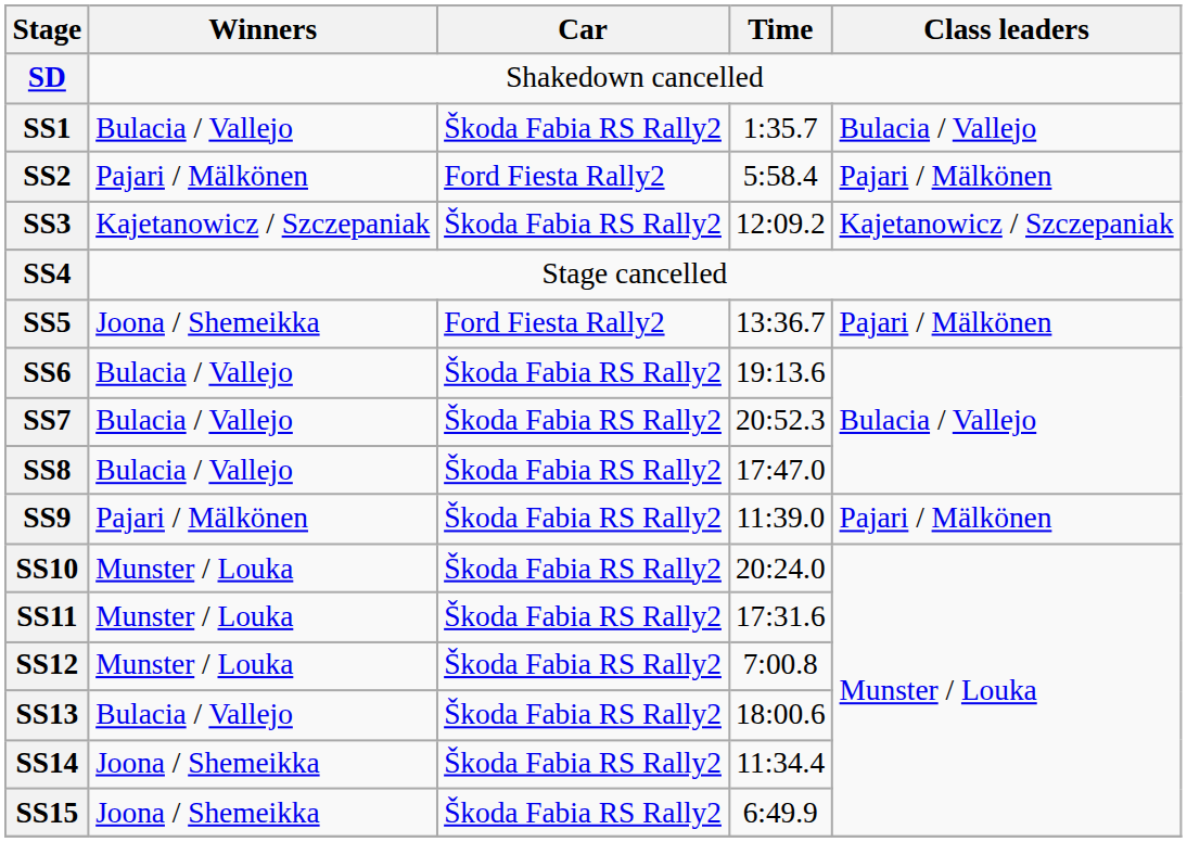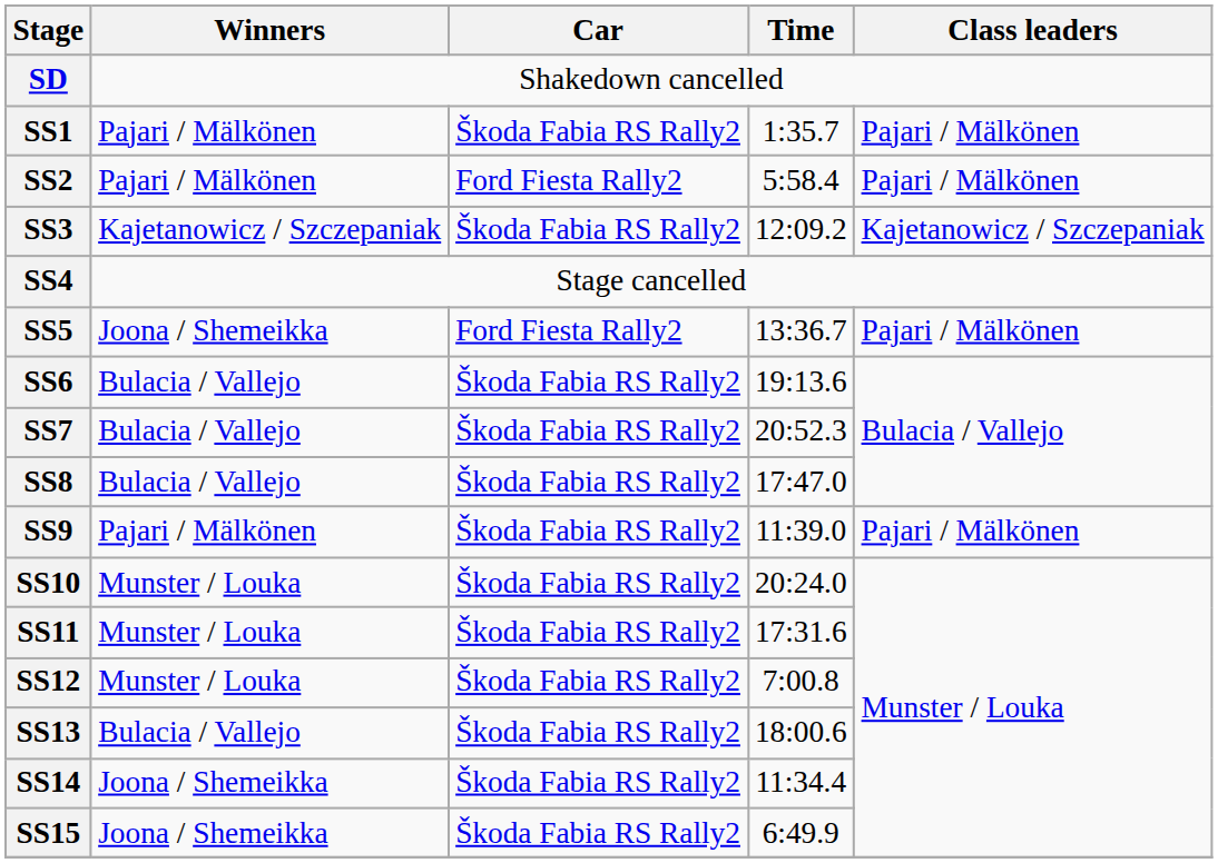SS1 | Winners: Bulacia / Vallejo -> Pajari / Mälkönen
SS1 | Class leaders: Bulacia / Vallejo -> Pajari / Mälkönen
